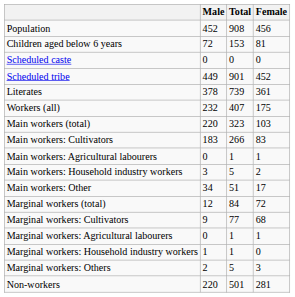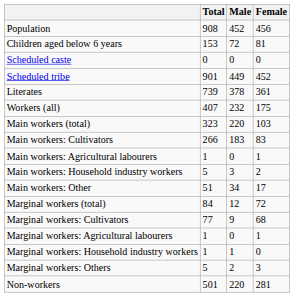columns swapped: Total <-> Male
